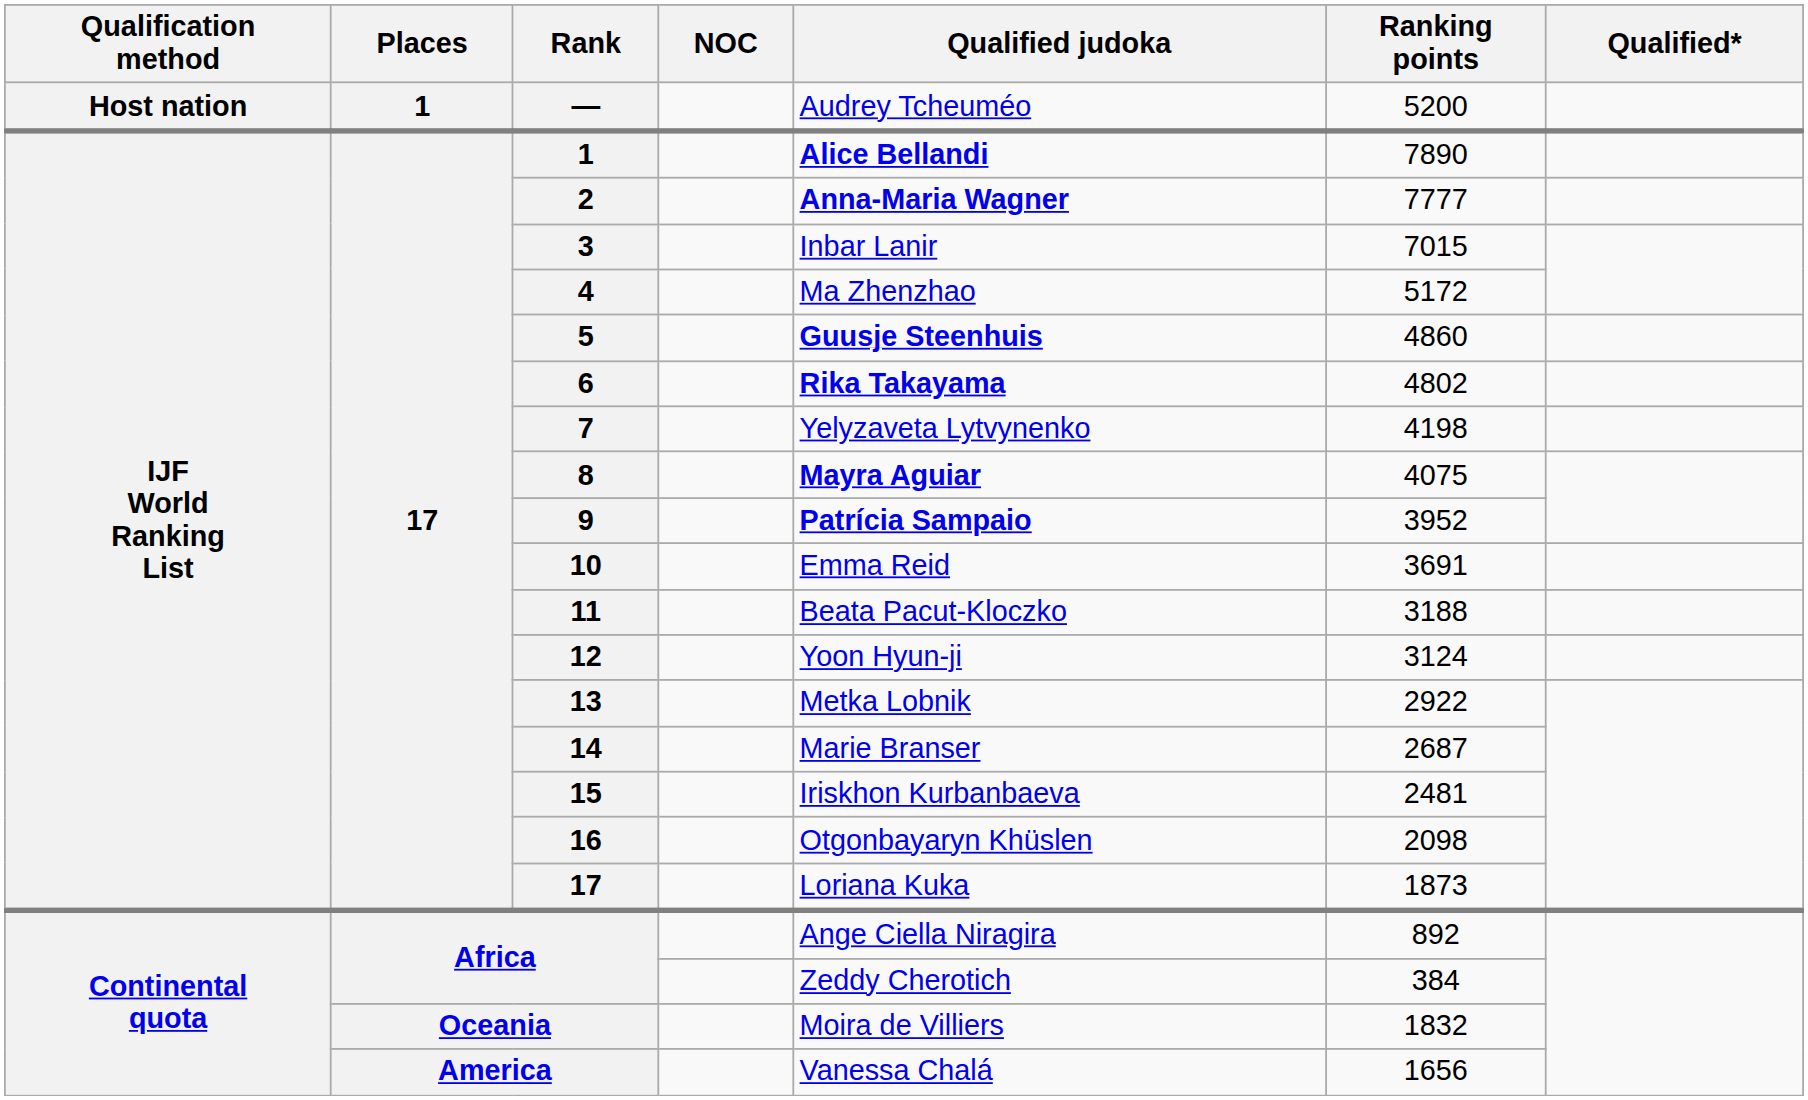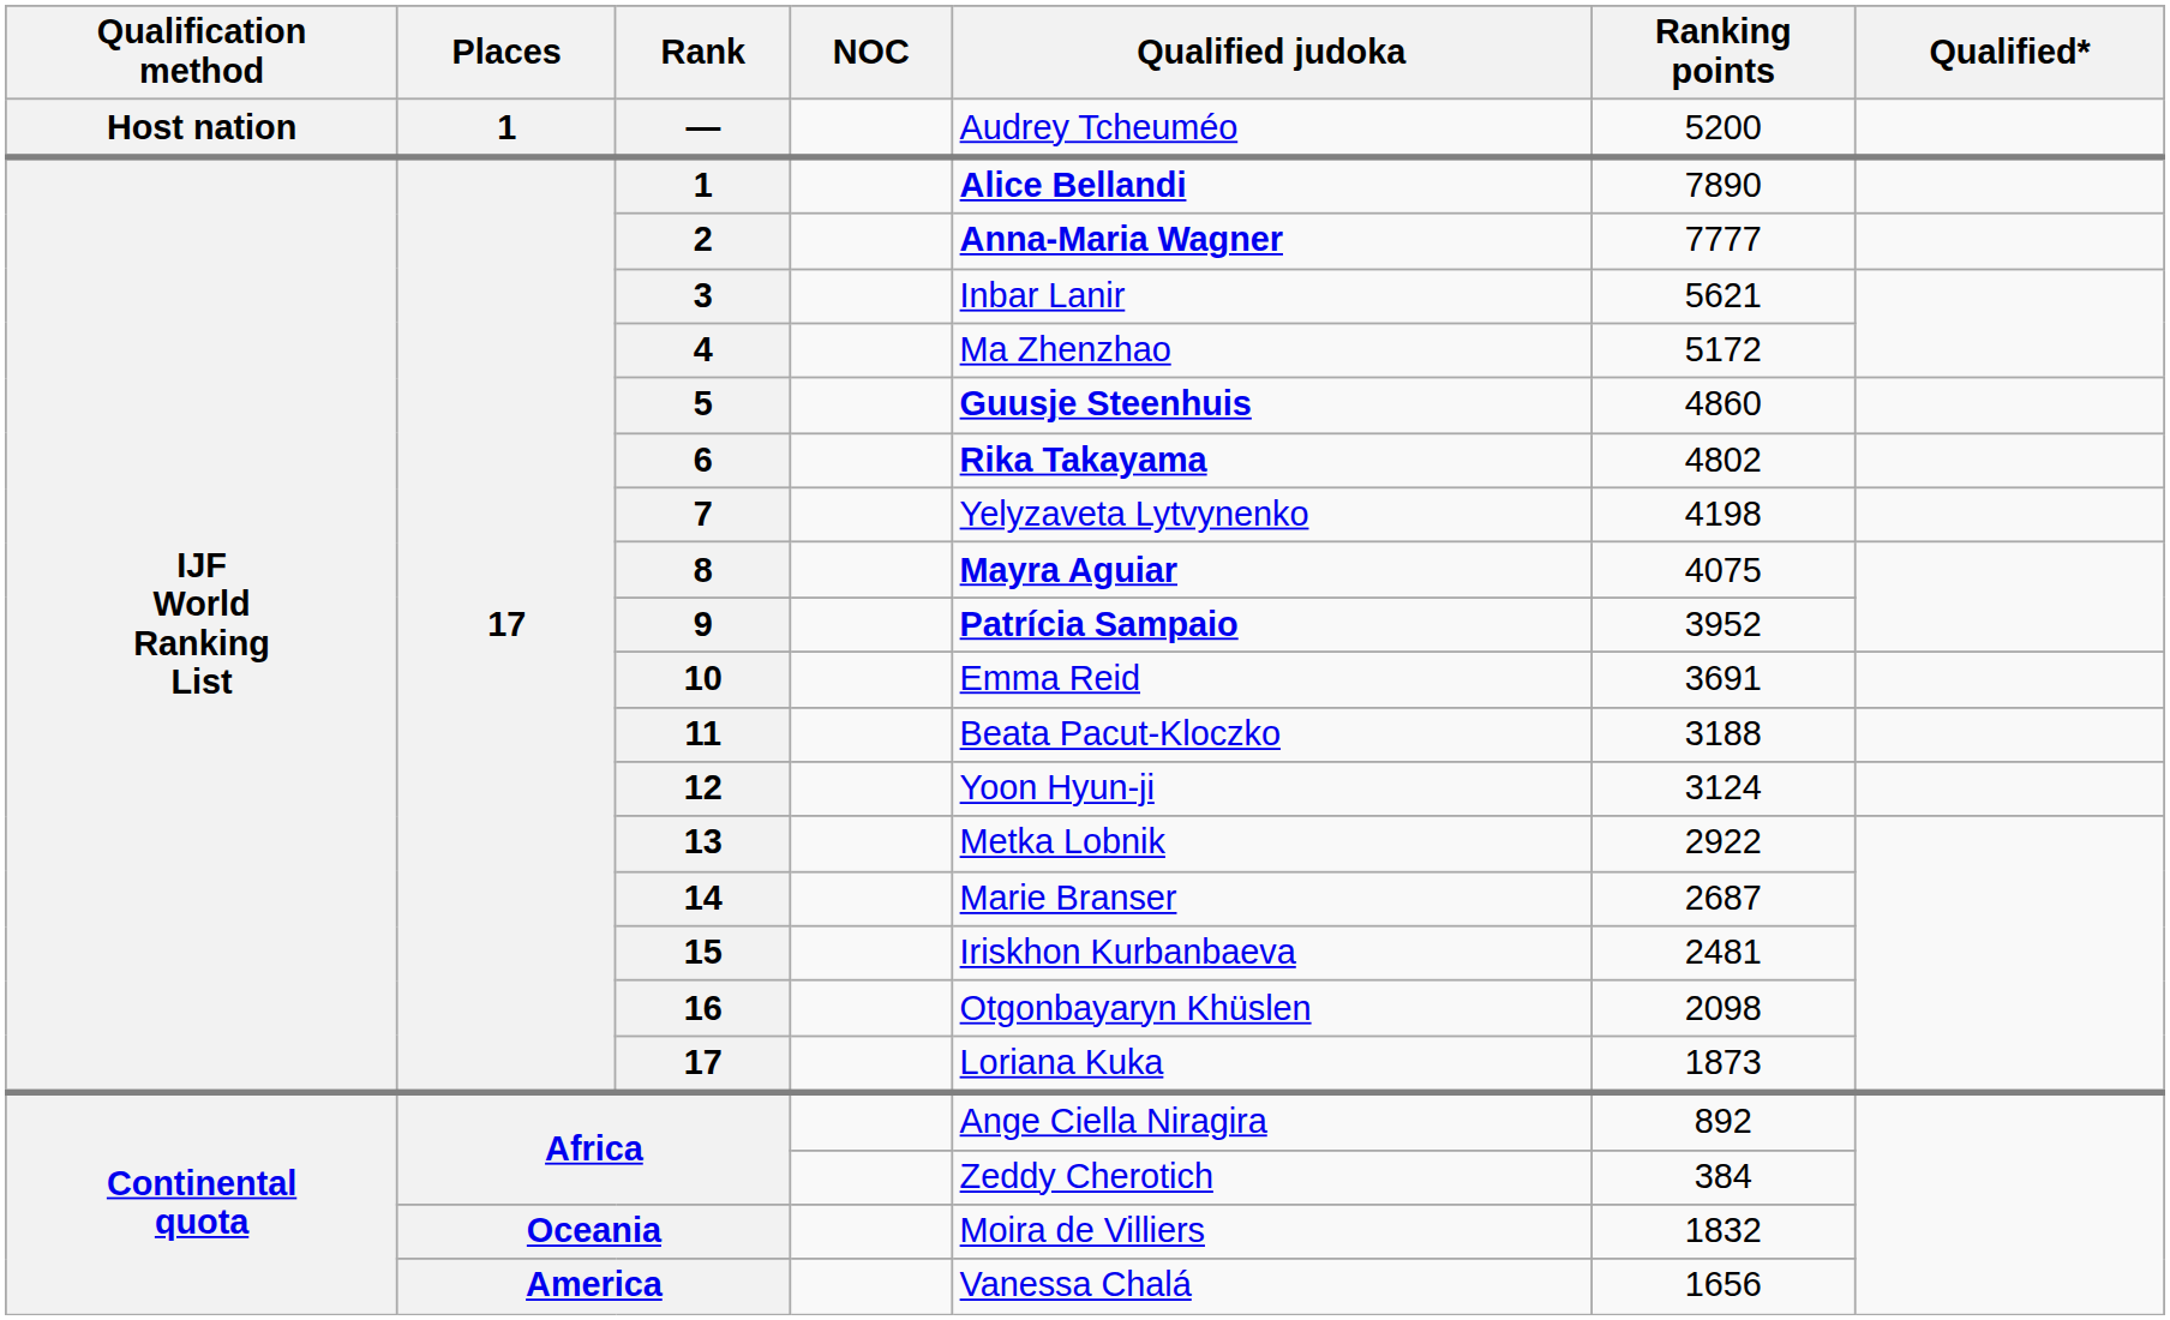3 | Ranking points: 7015 -> 5621
